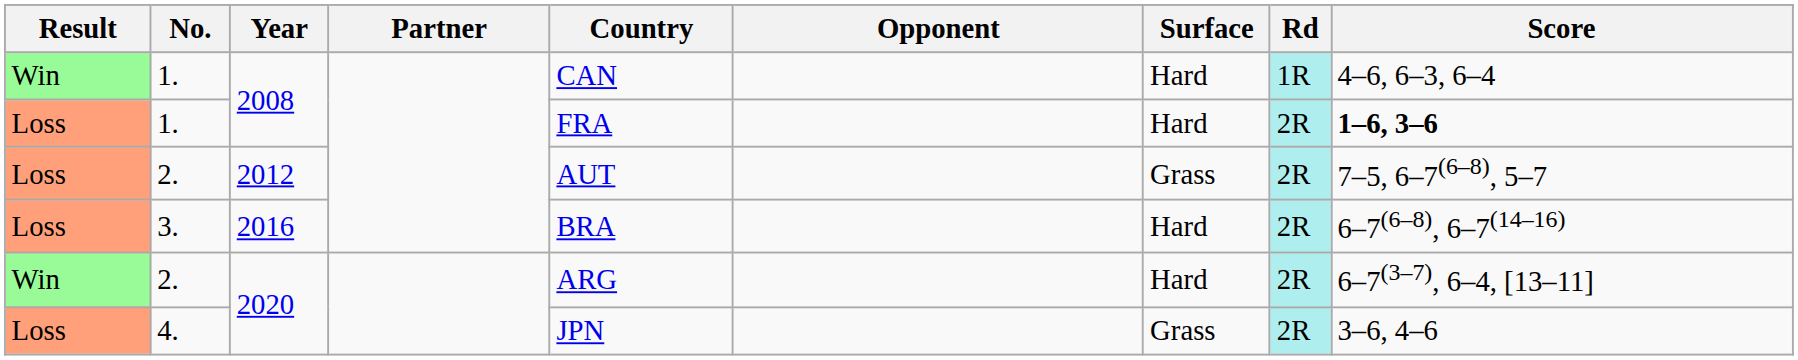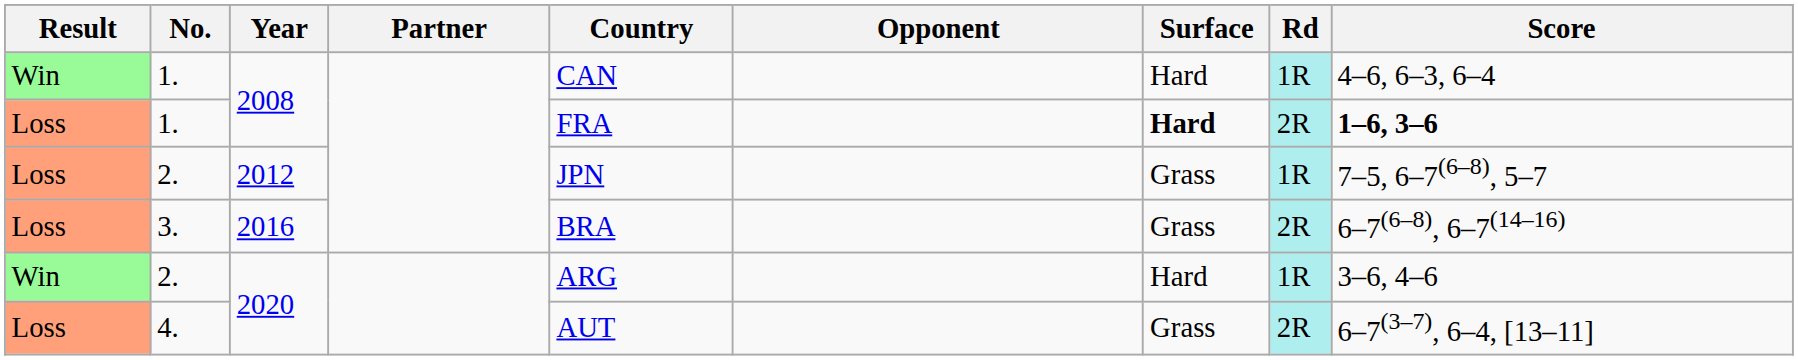Loss / 1. | Surface: normal -> bold
Loss / 2. | Country: AUT -> JPN
Loss / 2. | Rd: 2R -> 1R
3. | Surface: Hard -> Grass
Win / 2. | Rd: 2R -> 1R
Win / 2. | Score: 6–7(3–7), 6–4, [13–11] -> 3–6, 4–6
4. | Country: JPN -> AUT
4. | Score: 3–6, 4–6 -> 6–7(3–7), 6–4, [13–11]
